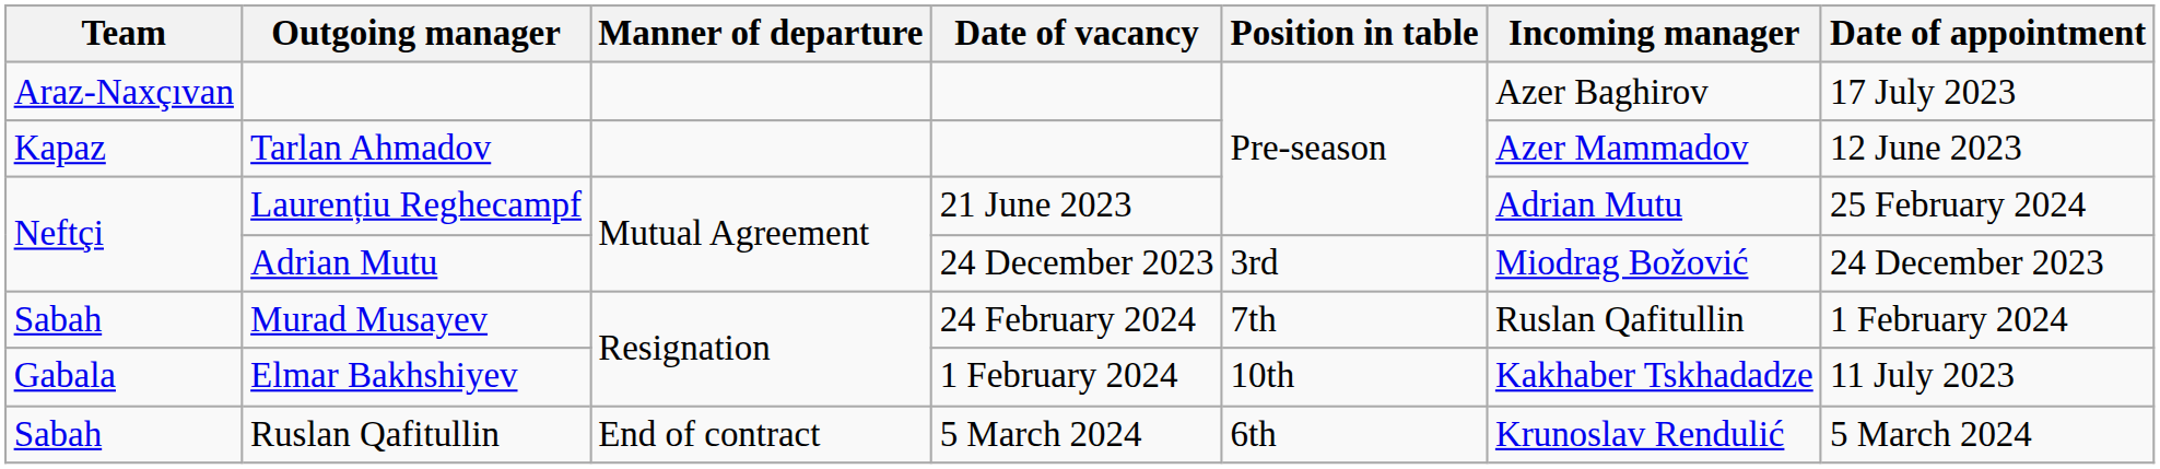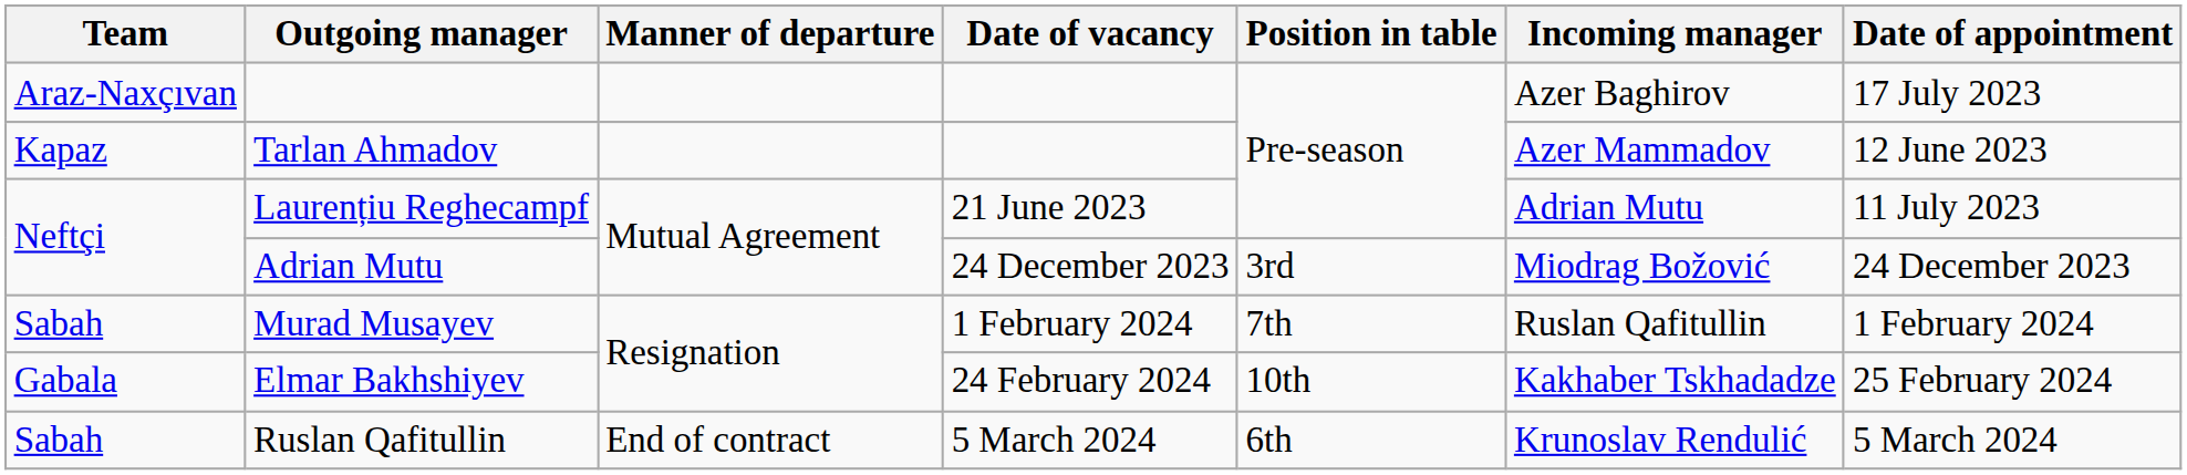Laurențiu Reghecampf | Date of appointment: 25 February 2024 -> 11 July 2023
Murad Musayev | Date of vacancy: 24 February 2024 -> 1 February 2024
Elmar Bakhshiyev | Date of vacancy: 1 February 2024 -> 24 February 2024
Elmar Bakhshiyev | Date of appointment: 11 July 2023 -> 25 February 2024
